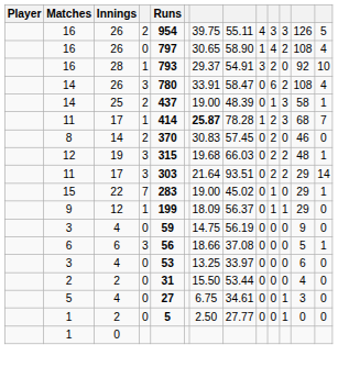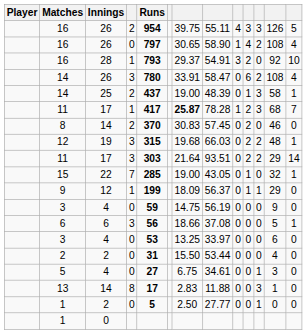11 / 1 | Runs: 414 -> 417
15 | Runs: 283 -> 285
15 | column 8: 45.02 -> 43.05
15 | column 12: 29 -> 32
+ row: 13 | 14 | 8 | 17 | 2.83 | 11.88 | 0 | 0 | 3 | 1 | 0
